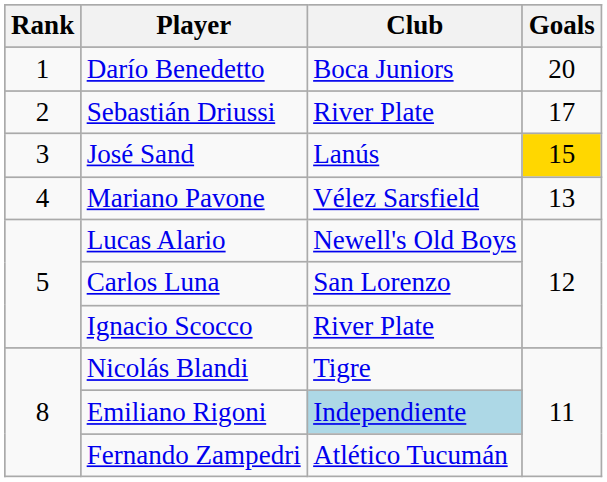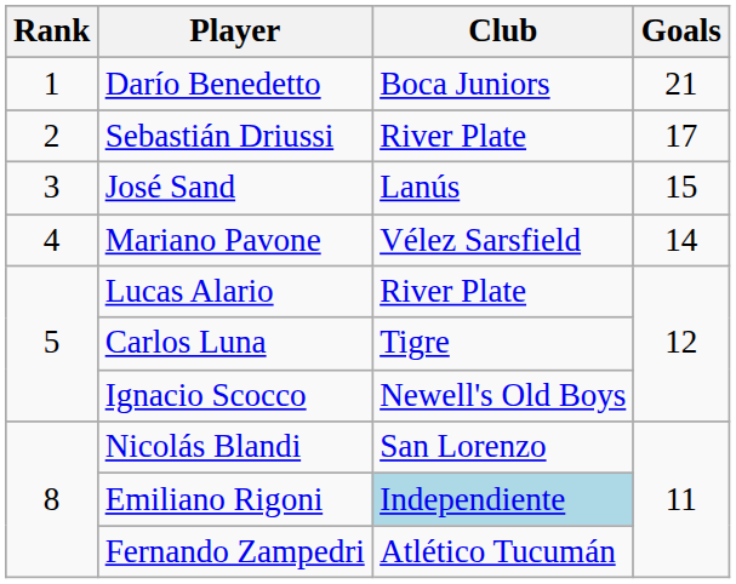Darío Benedetto | Goals: 20 -> 21
José Sand | Goals: gold background -> no background
Mariano Pavone | Goals: 13 -> 14
Lucas Alario | Club: Newell's Old Boys -> River Plate
Carlos Luna | Club: San Lorenzo -> Tigre
Ignacio Scocco | Club: River Plate -> Newell's Old Boys
Nicolás Blandi | Club: Tigre -> San Lorenzo
